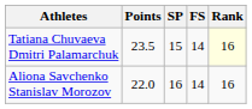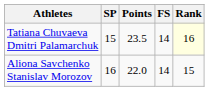columns swapped: Points <-> SP
Aliona Savchenko Stanislav Morozov | Rank: 16 -> 15
